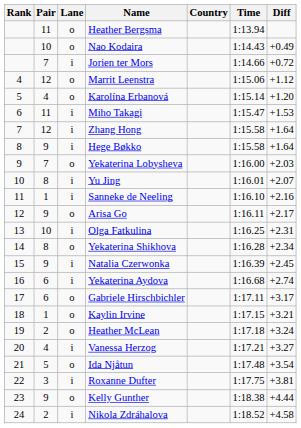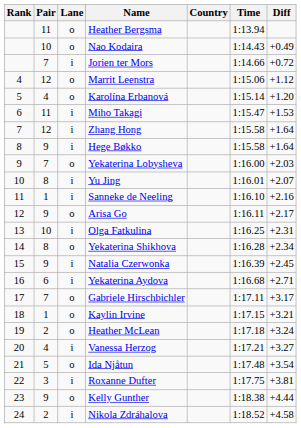Yekaterina Aydova | Diff: +2.74 -> +2.71
Gabriele Hirschbichler | Pair: 6 -> 7
